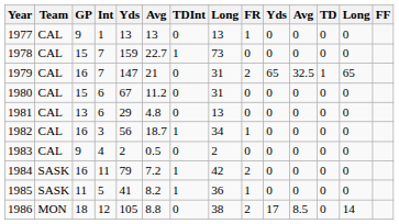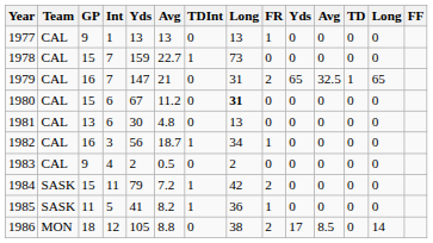1980 | column 8: normal -> bold
1981 | column 5: 29 -> 30
1984 | GP: 16 -> 15
